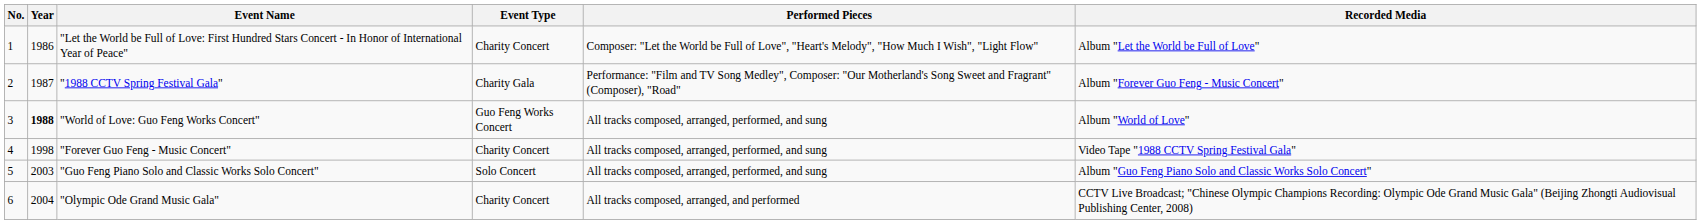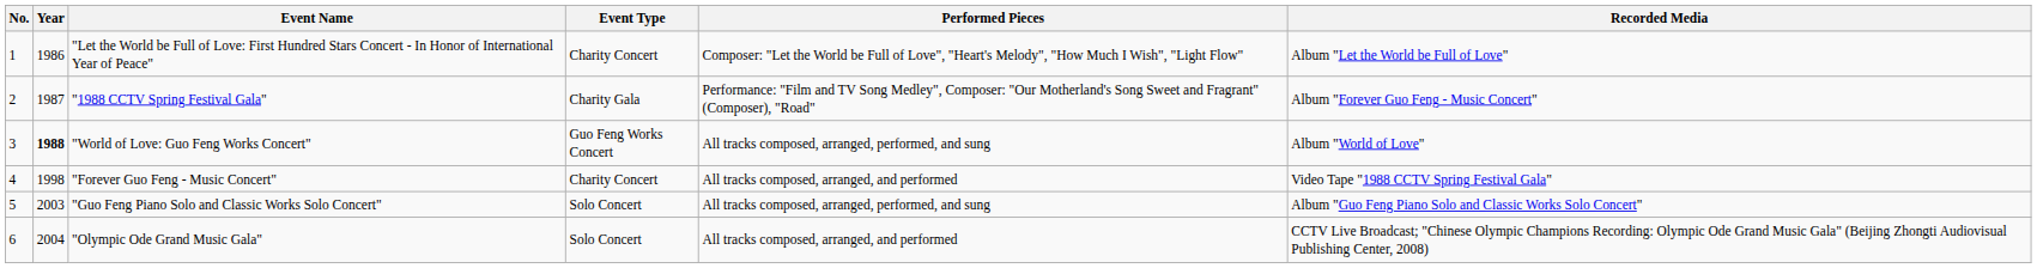"Forever Guo Feng - Music Concert" | Performed Pieces: All tracks composed, arranged, performed, and sung -> All tracks composed, arranged, and performed
"Olympic Ode Grand Music Gala" | Event Type: Charity Concert -> Solo Concert
